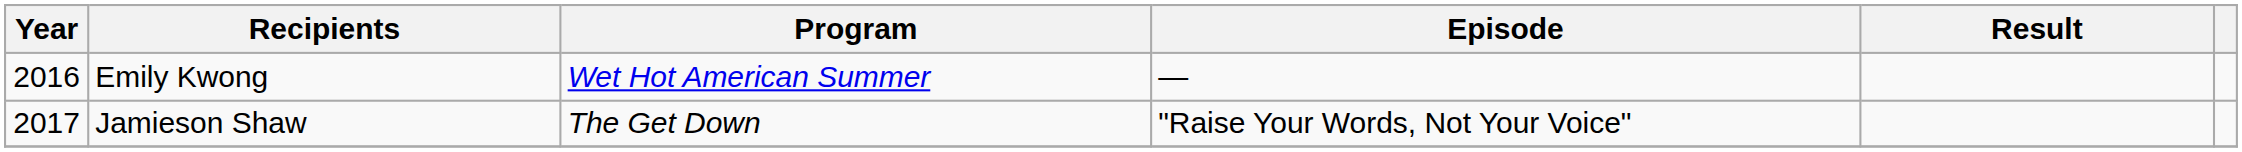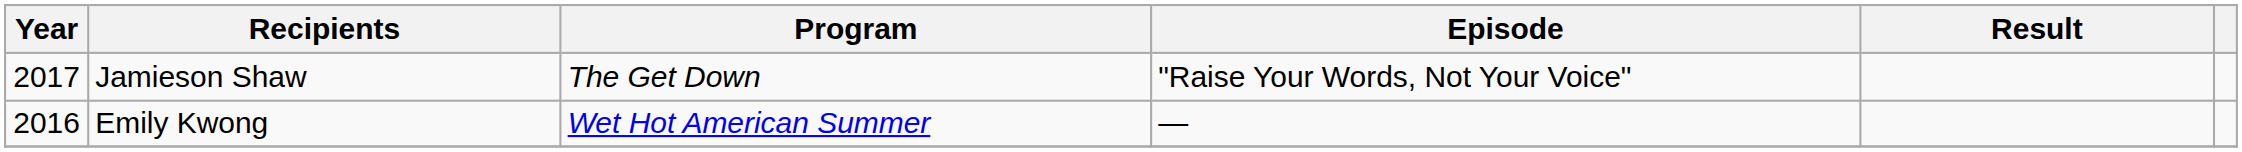rows swapped: Emily Kwong <-> Jamieson Shaw
